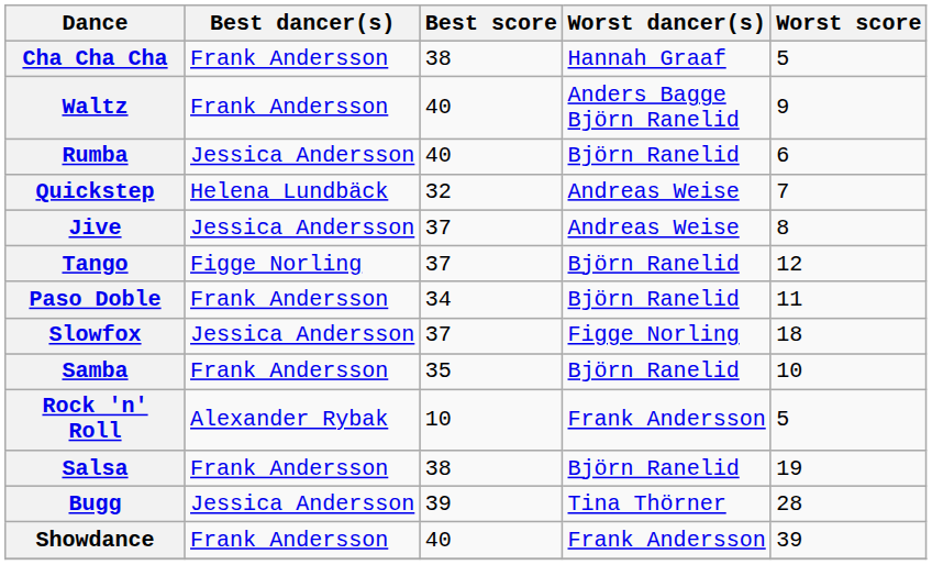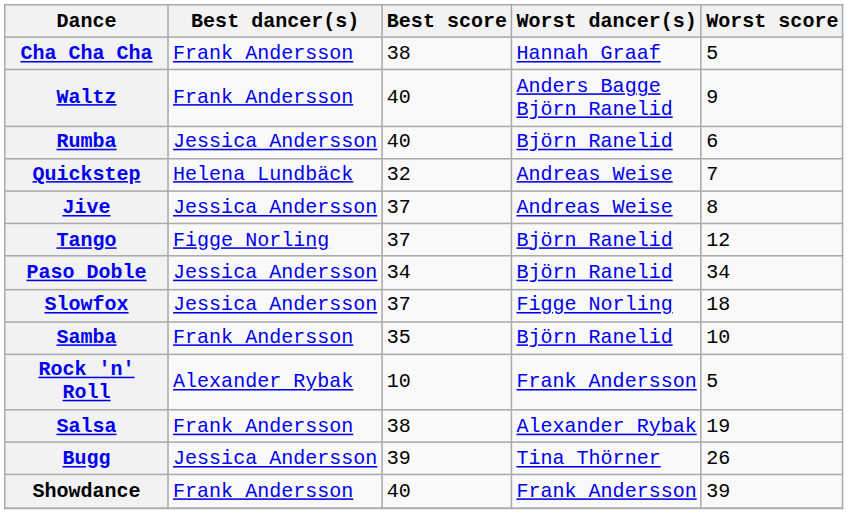Paso Doble | Best dancer(s): Frank Andersson -> Jessica Andersson
Paso Doble | Worst score: 11 -> 34
Salsa | Worst dancer(s): Björn Ranelid -> Alexander Rybak
Bugg | Worst score: 28 -> 26
